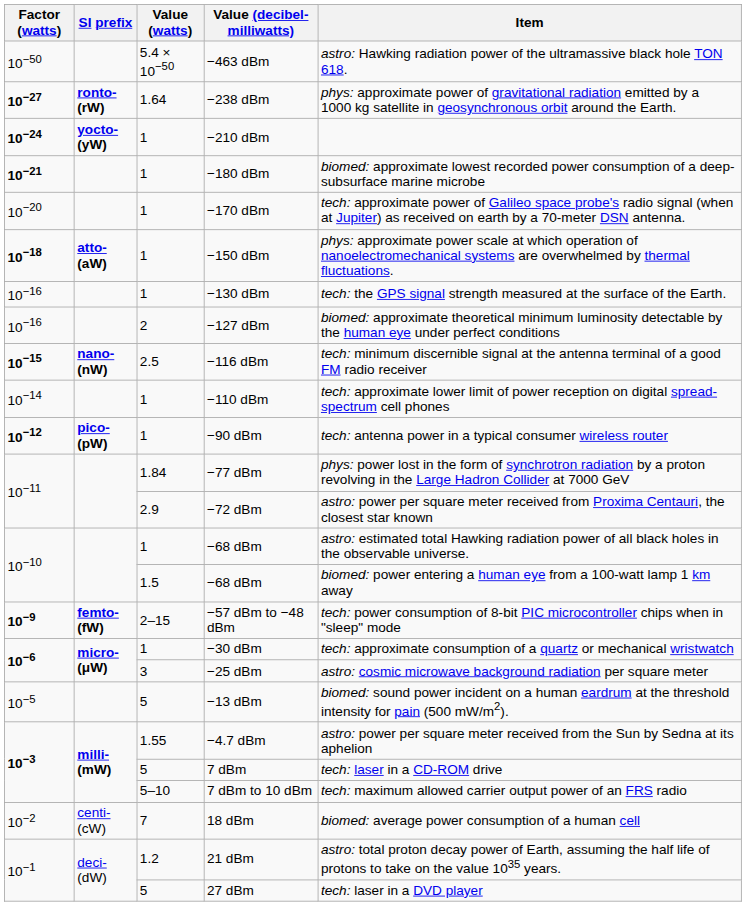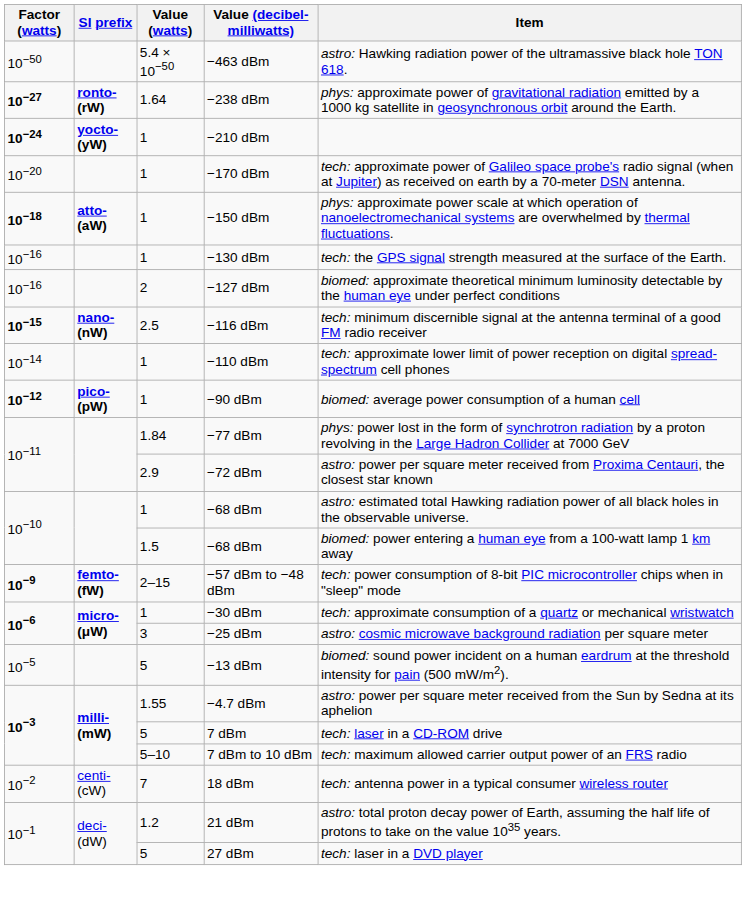- row: 10−21 | 1 | −180 dBm | biomed: approximate lowest recorded power consumption of a deep-subsurface marine microbe
−90 dBm | Item: tech: antenna power in a typical consumer wireless router -> biomed: average power consumption of a human cell
18 dBm | Item: biomed: average power consumption of a human cell -> tech: antenna power in a typical consumer wireless router
